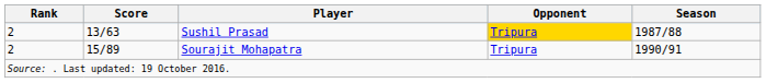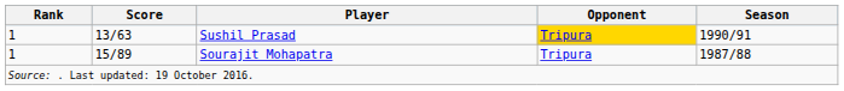Sushil Prasad | Rank: 2 -> 1
Sushil Prasad | Season: 1987/88 -> 1990/91
Sourajit Mohapatra | Rank: 2 -> 1
Sourajit Mohapatra | Season: 1990/91 -> 1987/88
